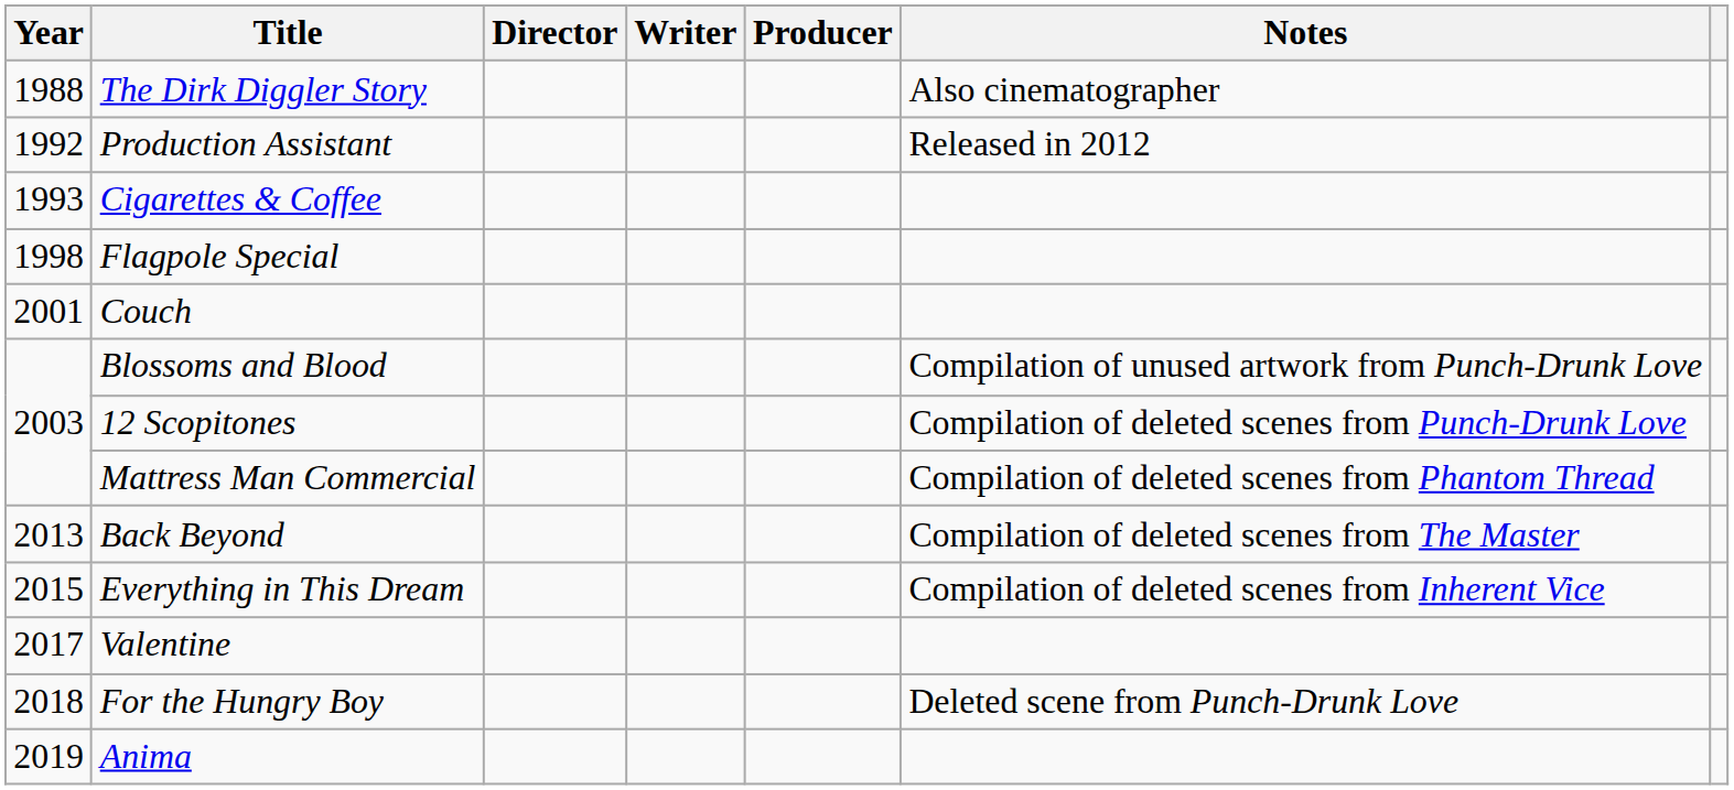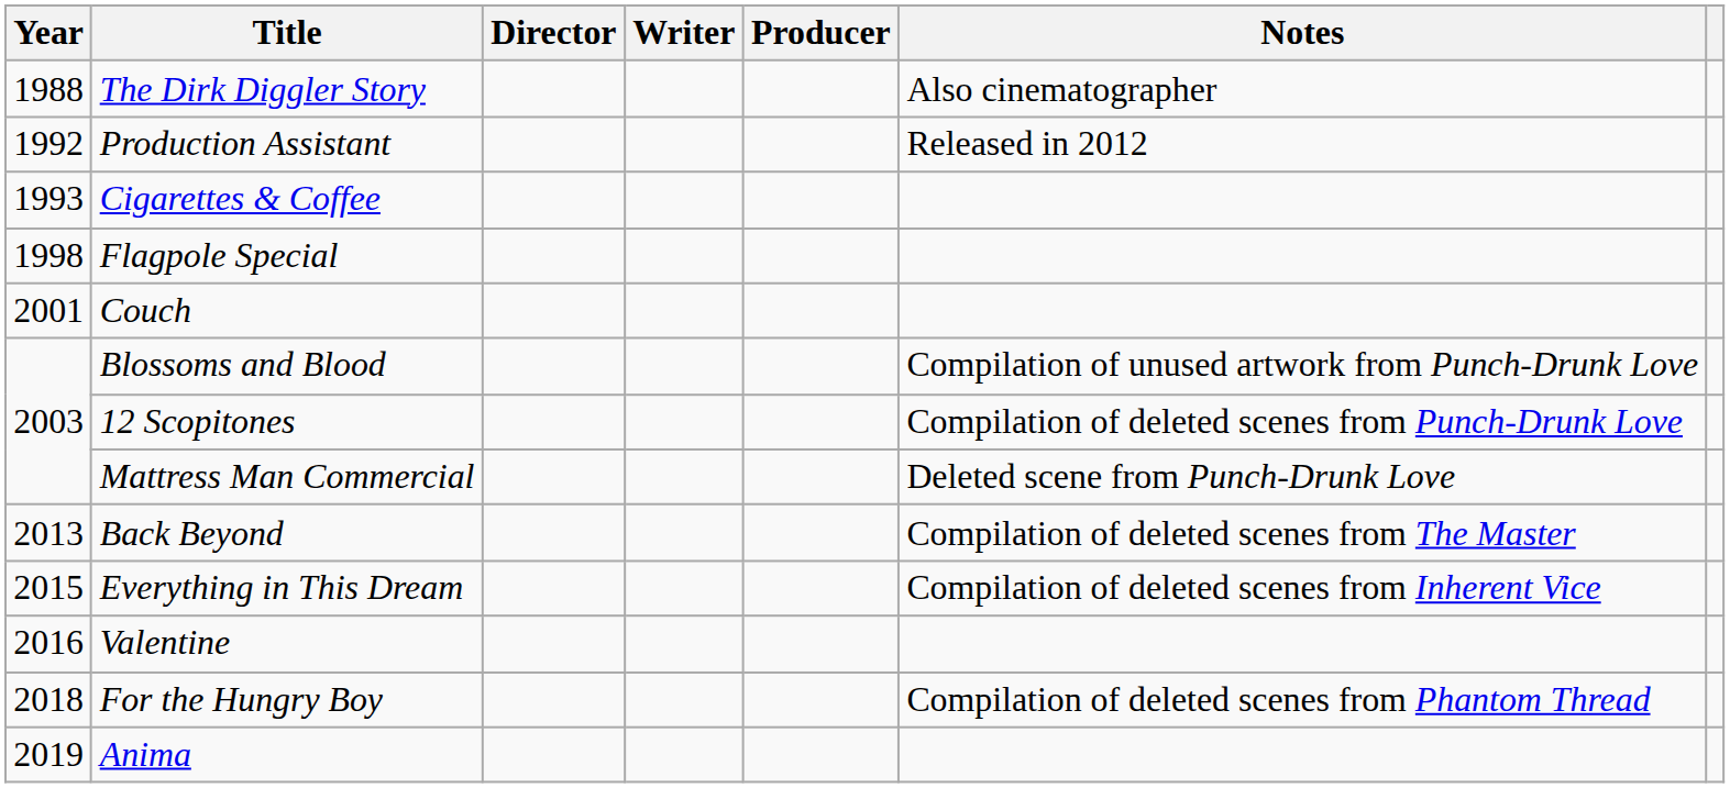Mattress Man Commercial | Notes: Compilation of deleted scenes from Phantom Thread -> Deleted scene from Punch-Drunk Love
Valentine | Year: 2017 -> 2016
For the Hungry Boy | Notes: Deleted scene from Punch-Drunk Love -> Compilation of deleted scenes from Phantom Thread
